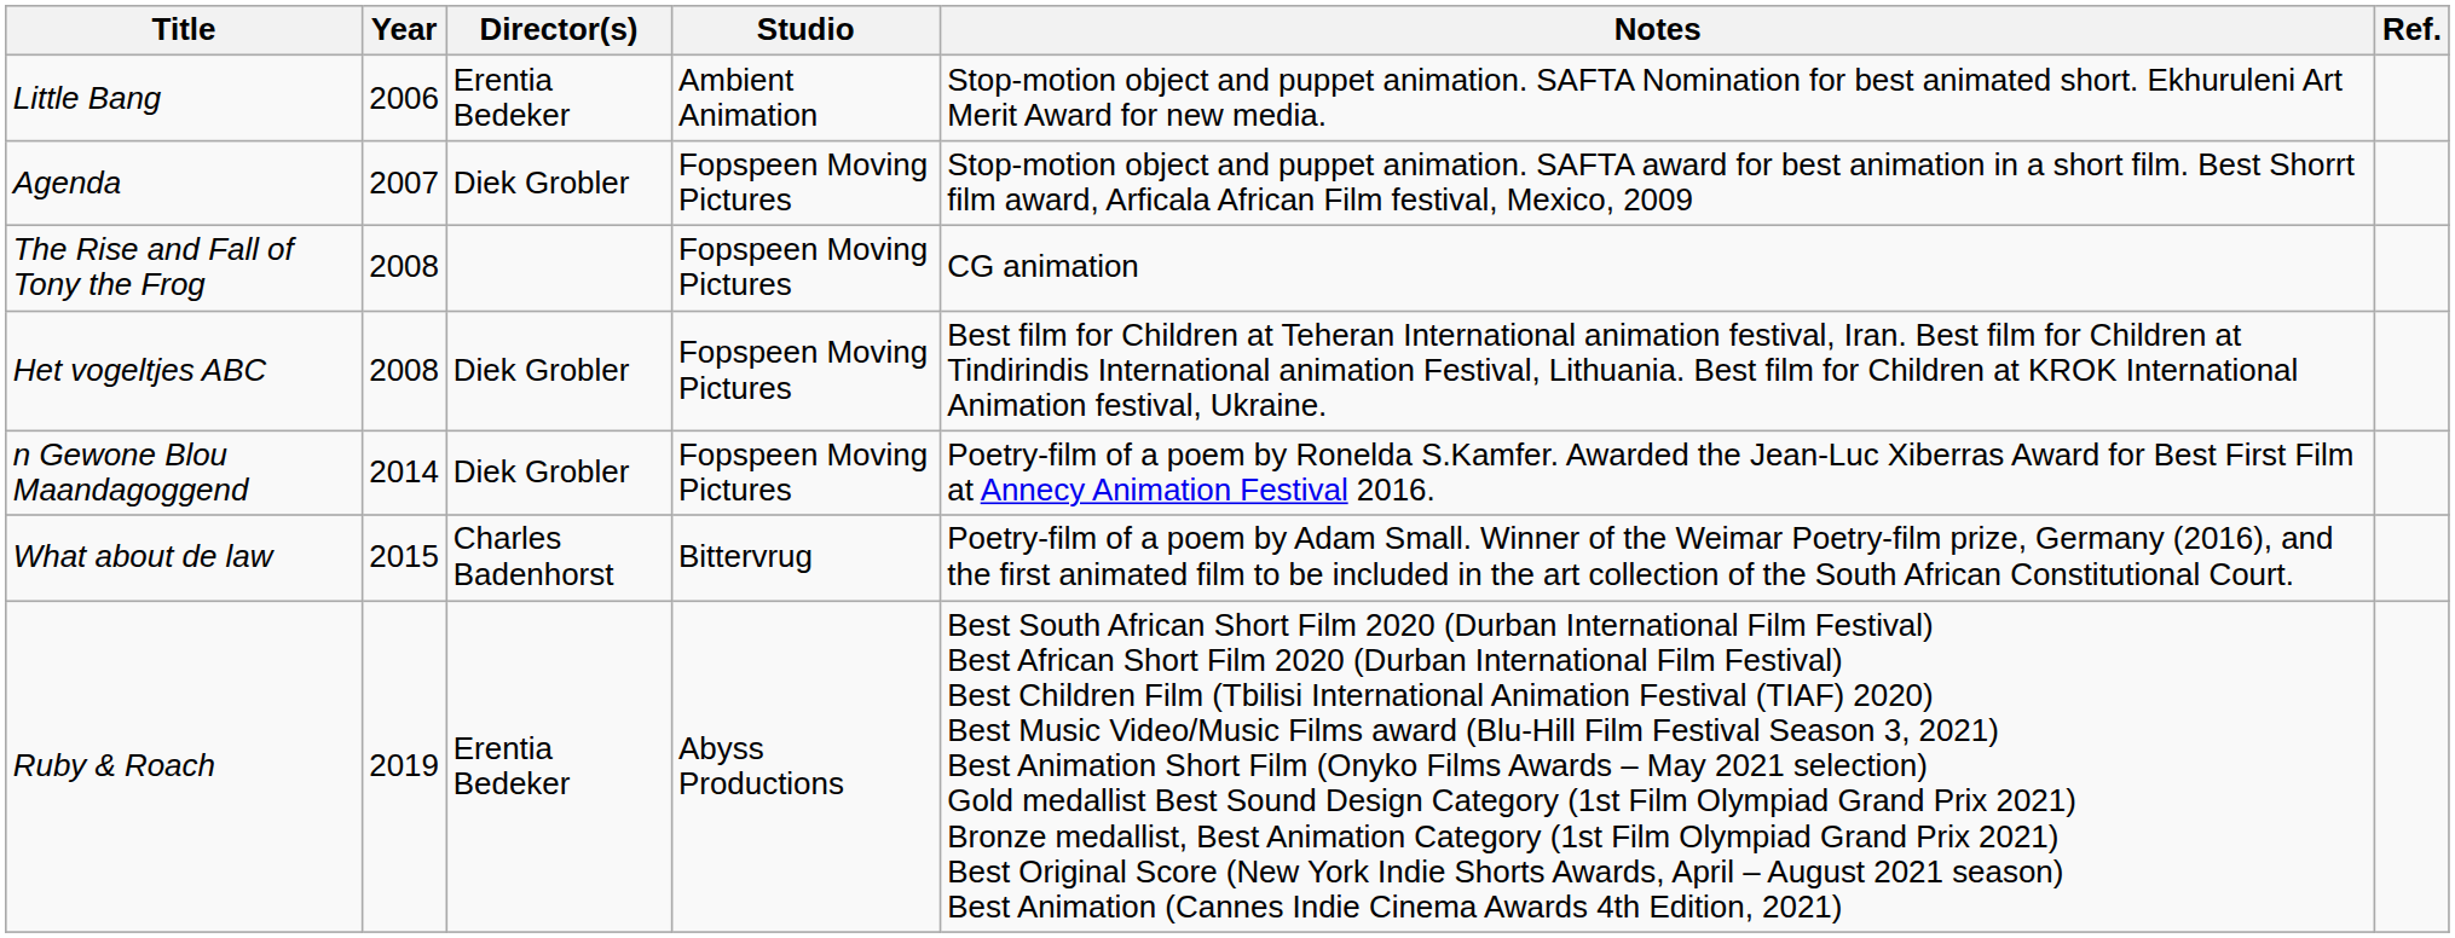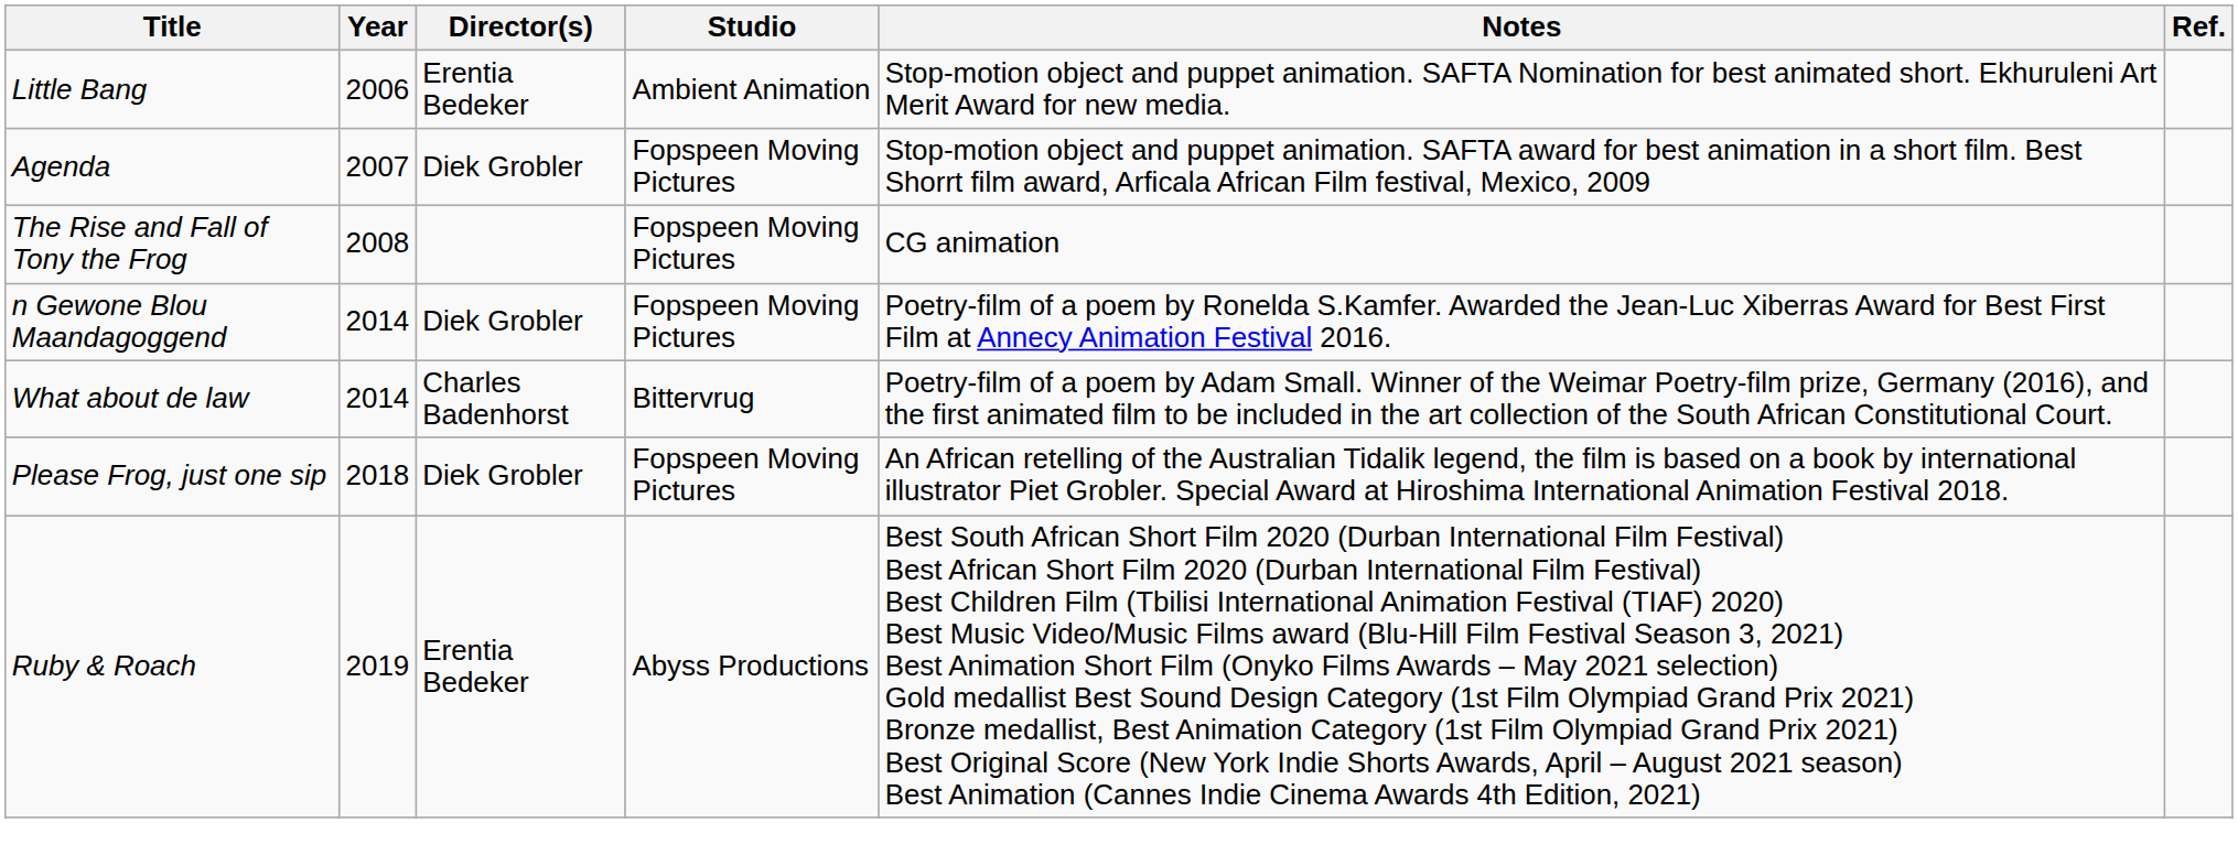- row: Het vogeltjes ABC | 2008 | Diek Grobler | Fopspeen Moving Pictures | Best film for Children at Teheran International animation festival, Iran. Best film for Children at Tindirindis International animation Festival, Lithuania. Best film for Children at KROK International Animation festival, Ukraine.
What about de law | Year: 2015 -> 2014
+ row: Please Frog, just one sip | 2018 | Diek Grobler | Fopspeen Moving Pictures | An African retelling of the Australian Tidalik legend, the film is based on a book by international illustrator Piet Grobler. Special Award at Hiroshima International Animation Festival 2018.
